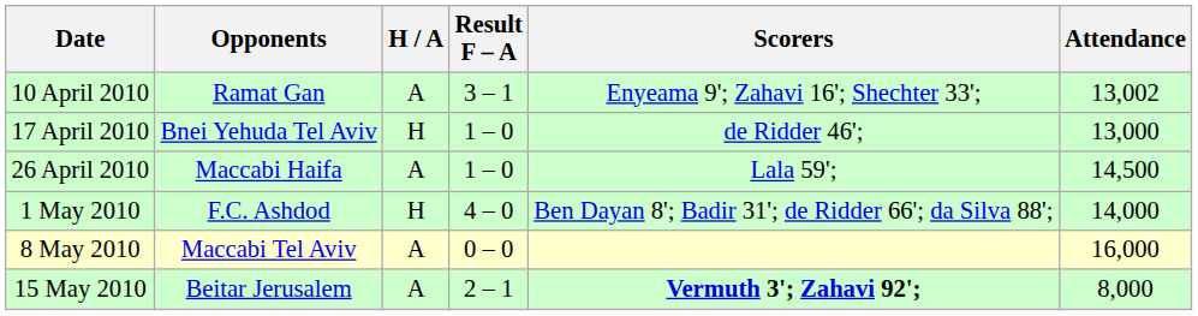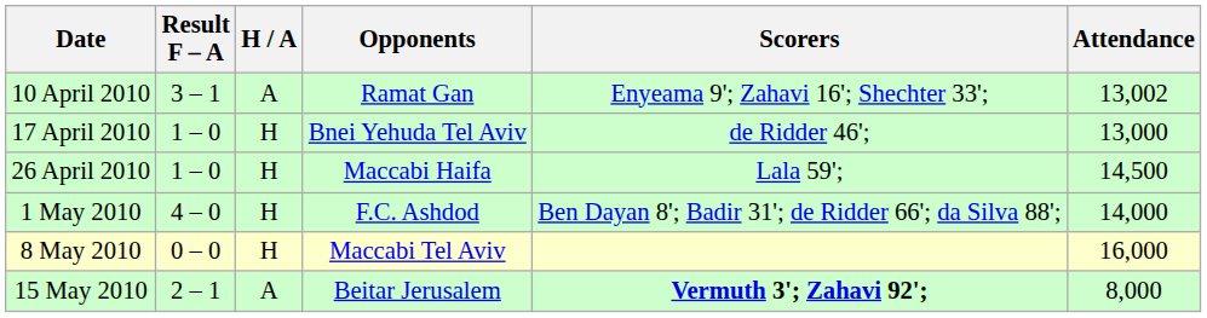columns swapped: Opponents <-> Result F – A
26 April 2010 | H / A: A -> H
8 May 2010 | H / A: A -> H
